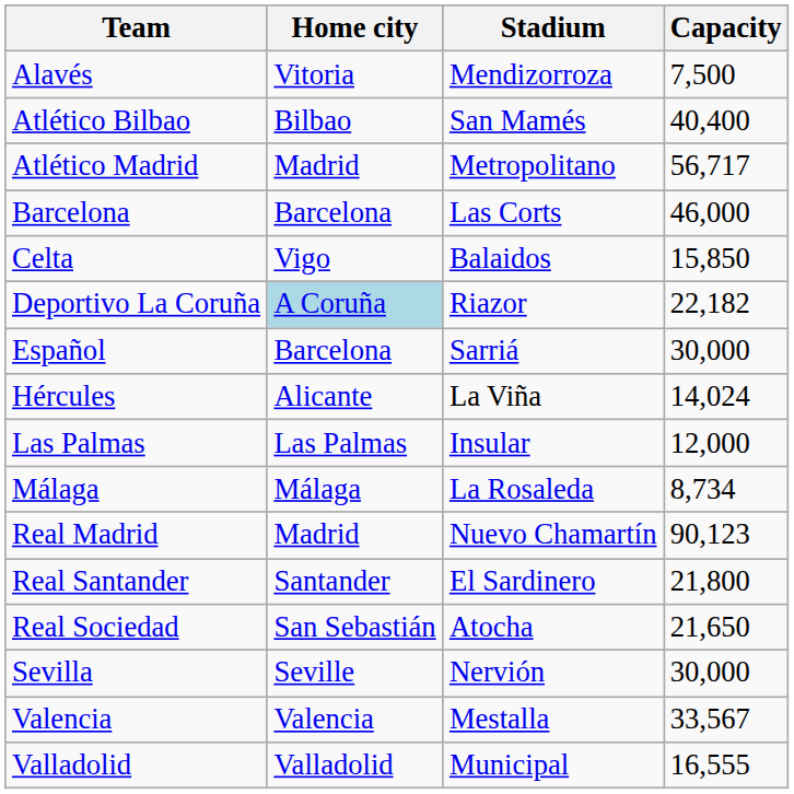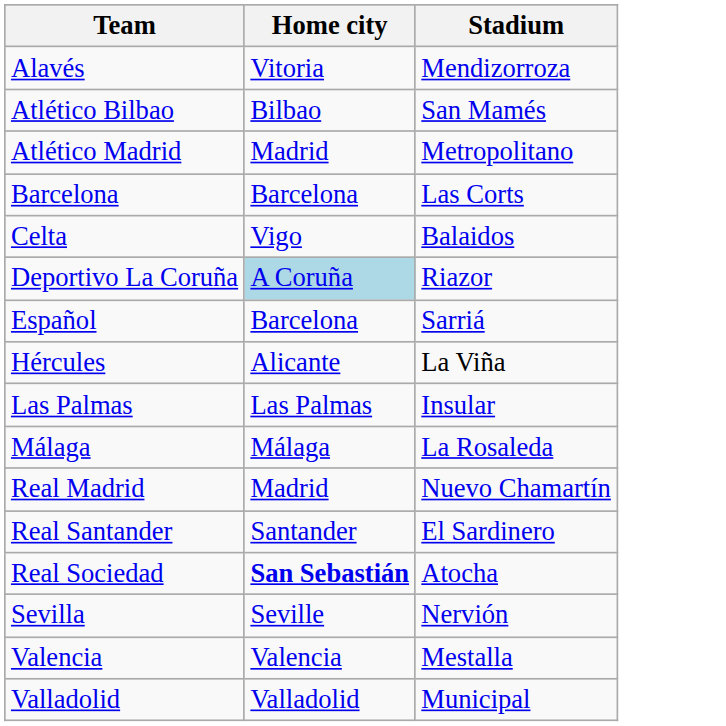- column: Capacity | 7,500 | 40,400 | 56,717 | 46,000 | 15,850 | 22,182 | 30,000 | 14,024 | 12,000 | 8,734 | 90,123 | 21,800 | 21,650 | 30,000 | 33,567 | 16,555
Real Sociedad | Home city: normal -> bold
